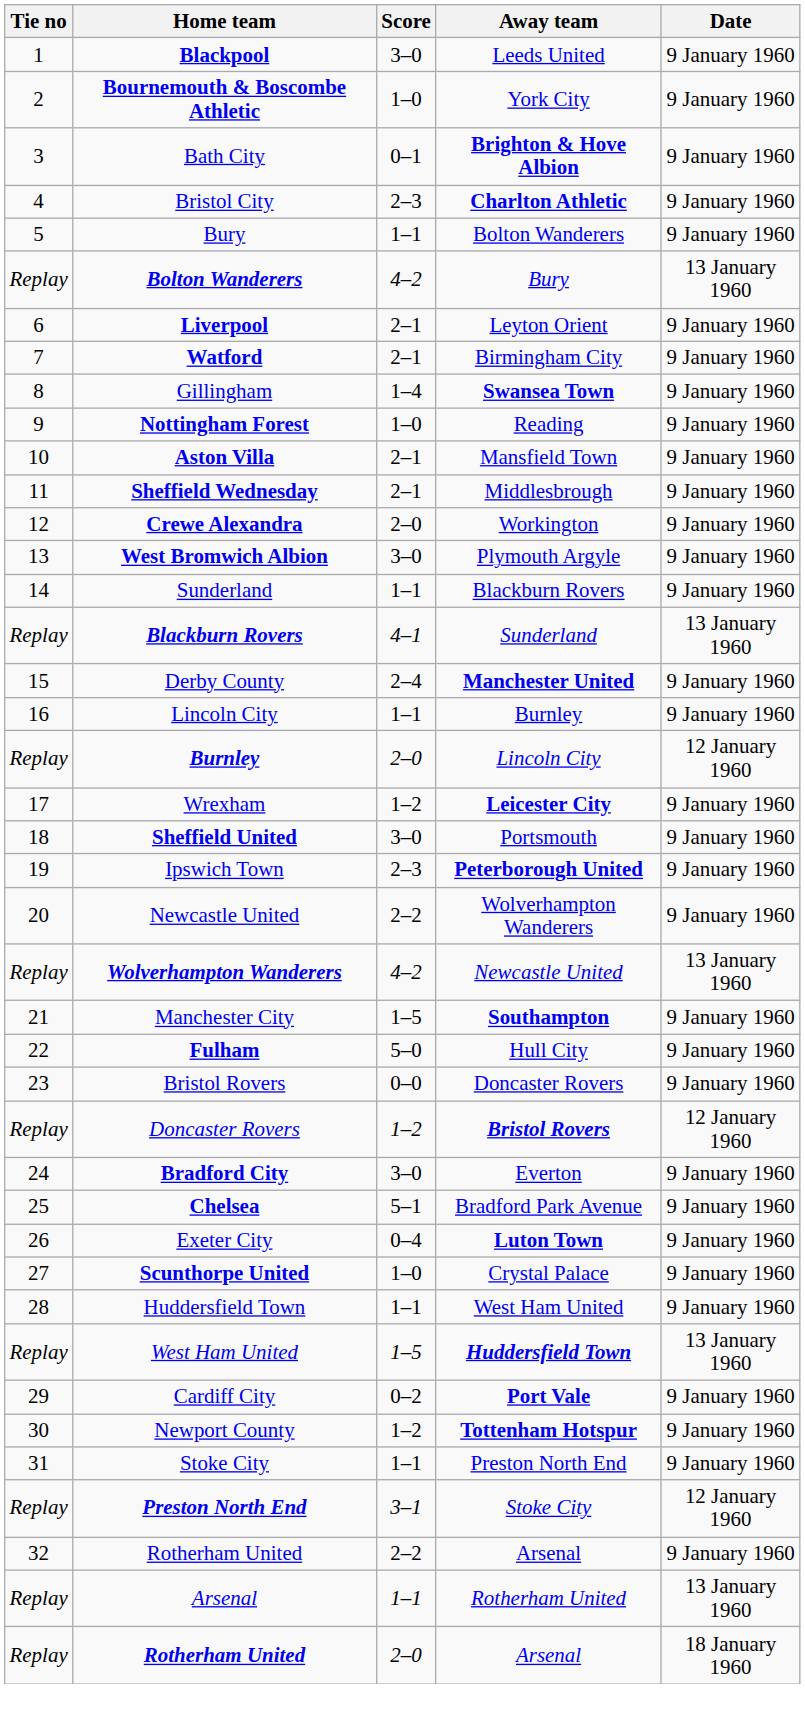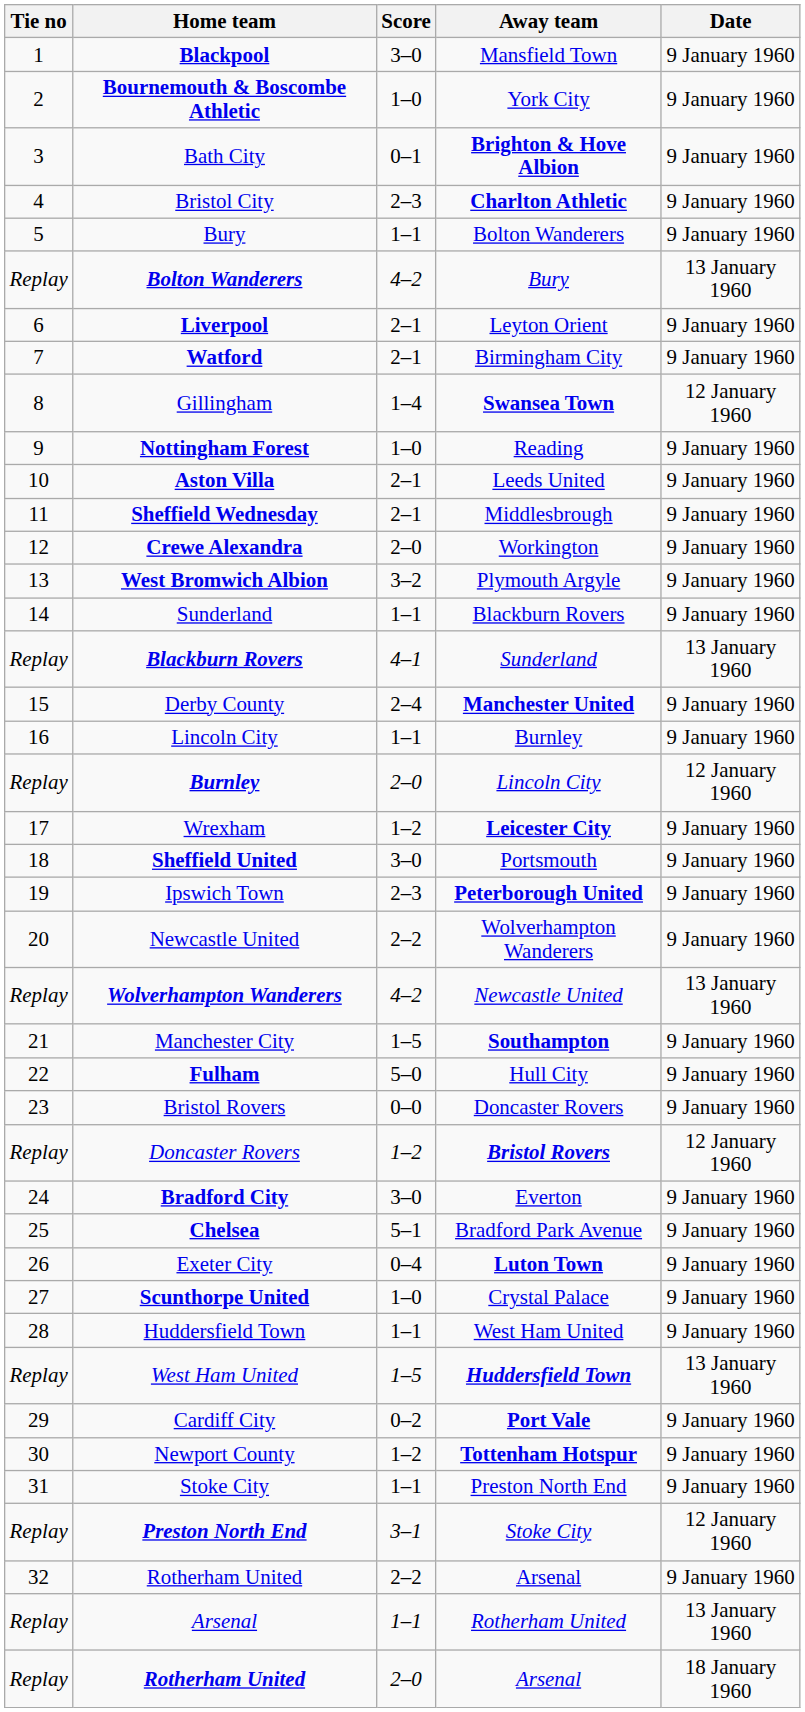Blackpool | Away team: Leeds United -> Mansfield Town
Gillingham | Date: 9 January 1960 -> 12 January 1960
Aston Villa | Away team: Mansfield Town -> Leeds United
West Bromwich Albion | Score: 3–0 -> 3–2
